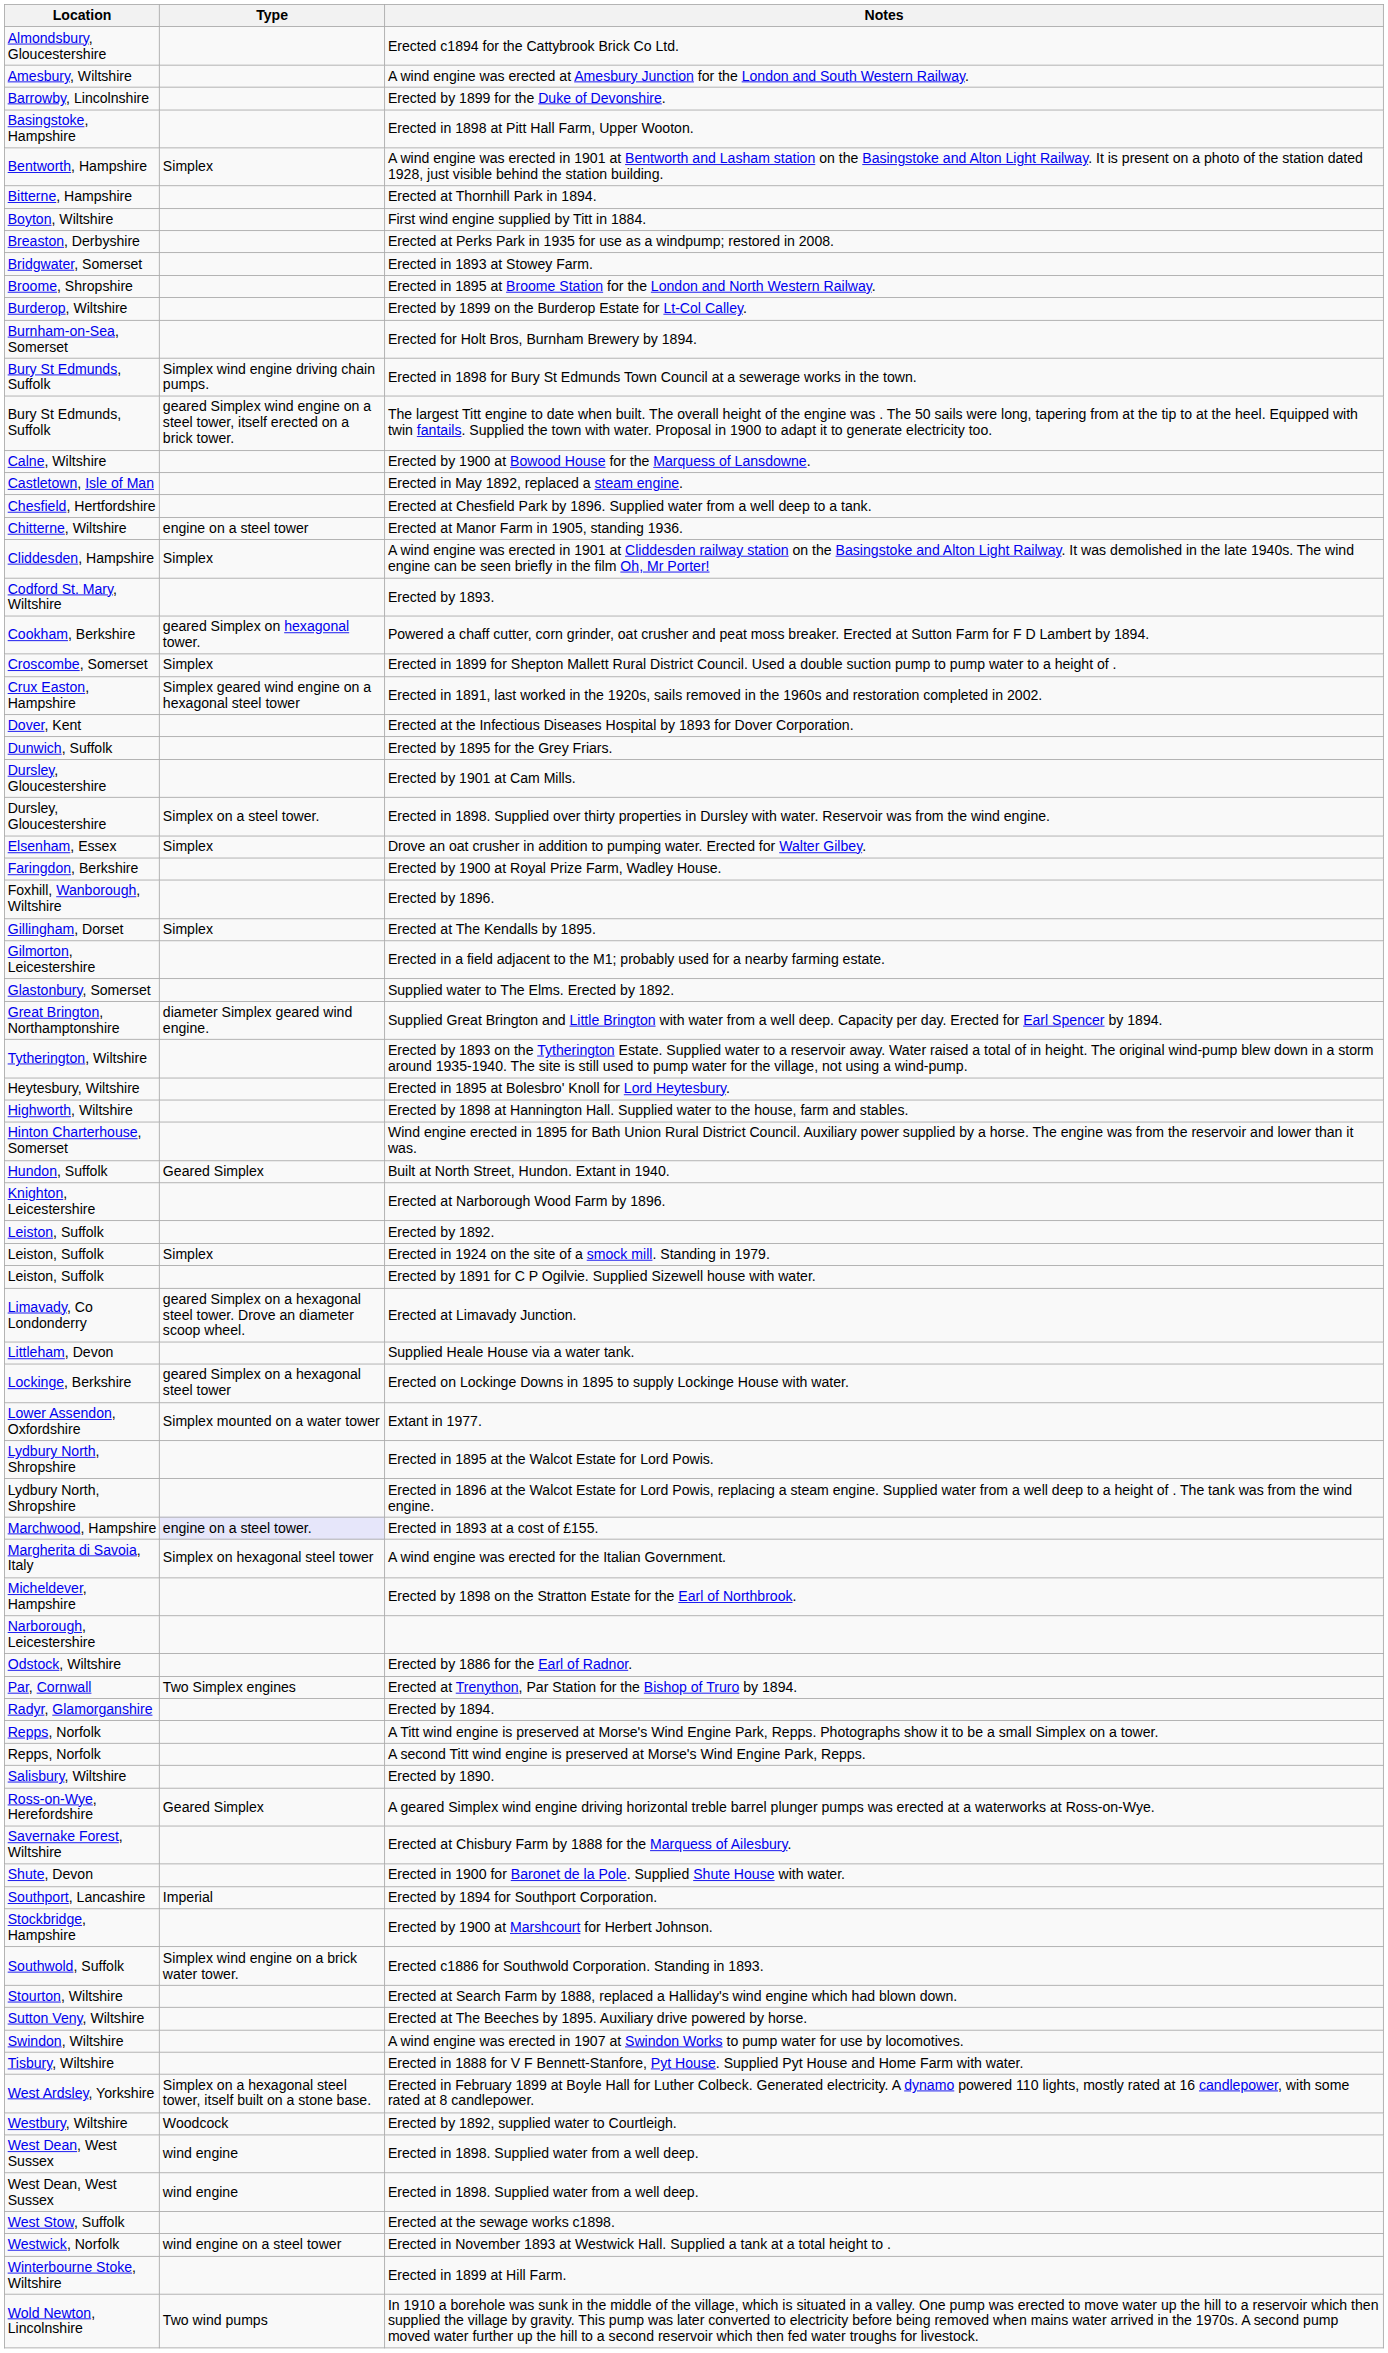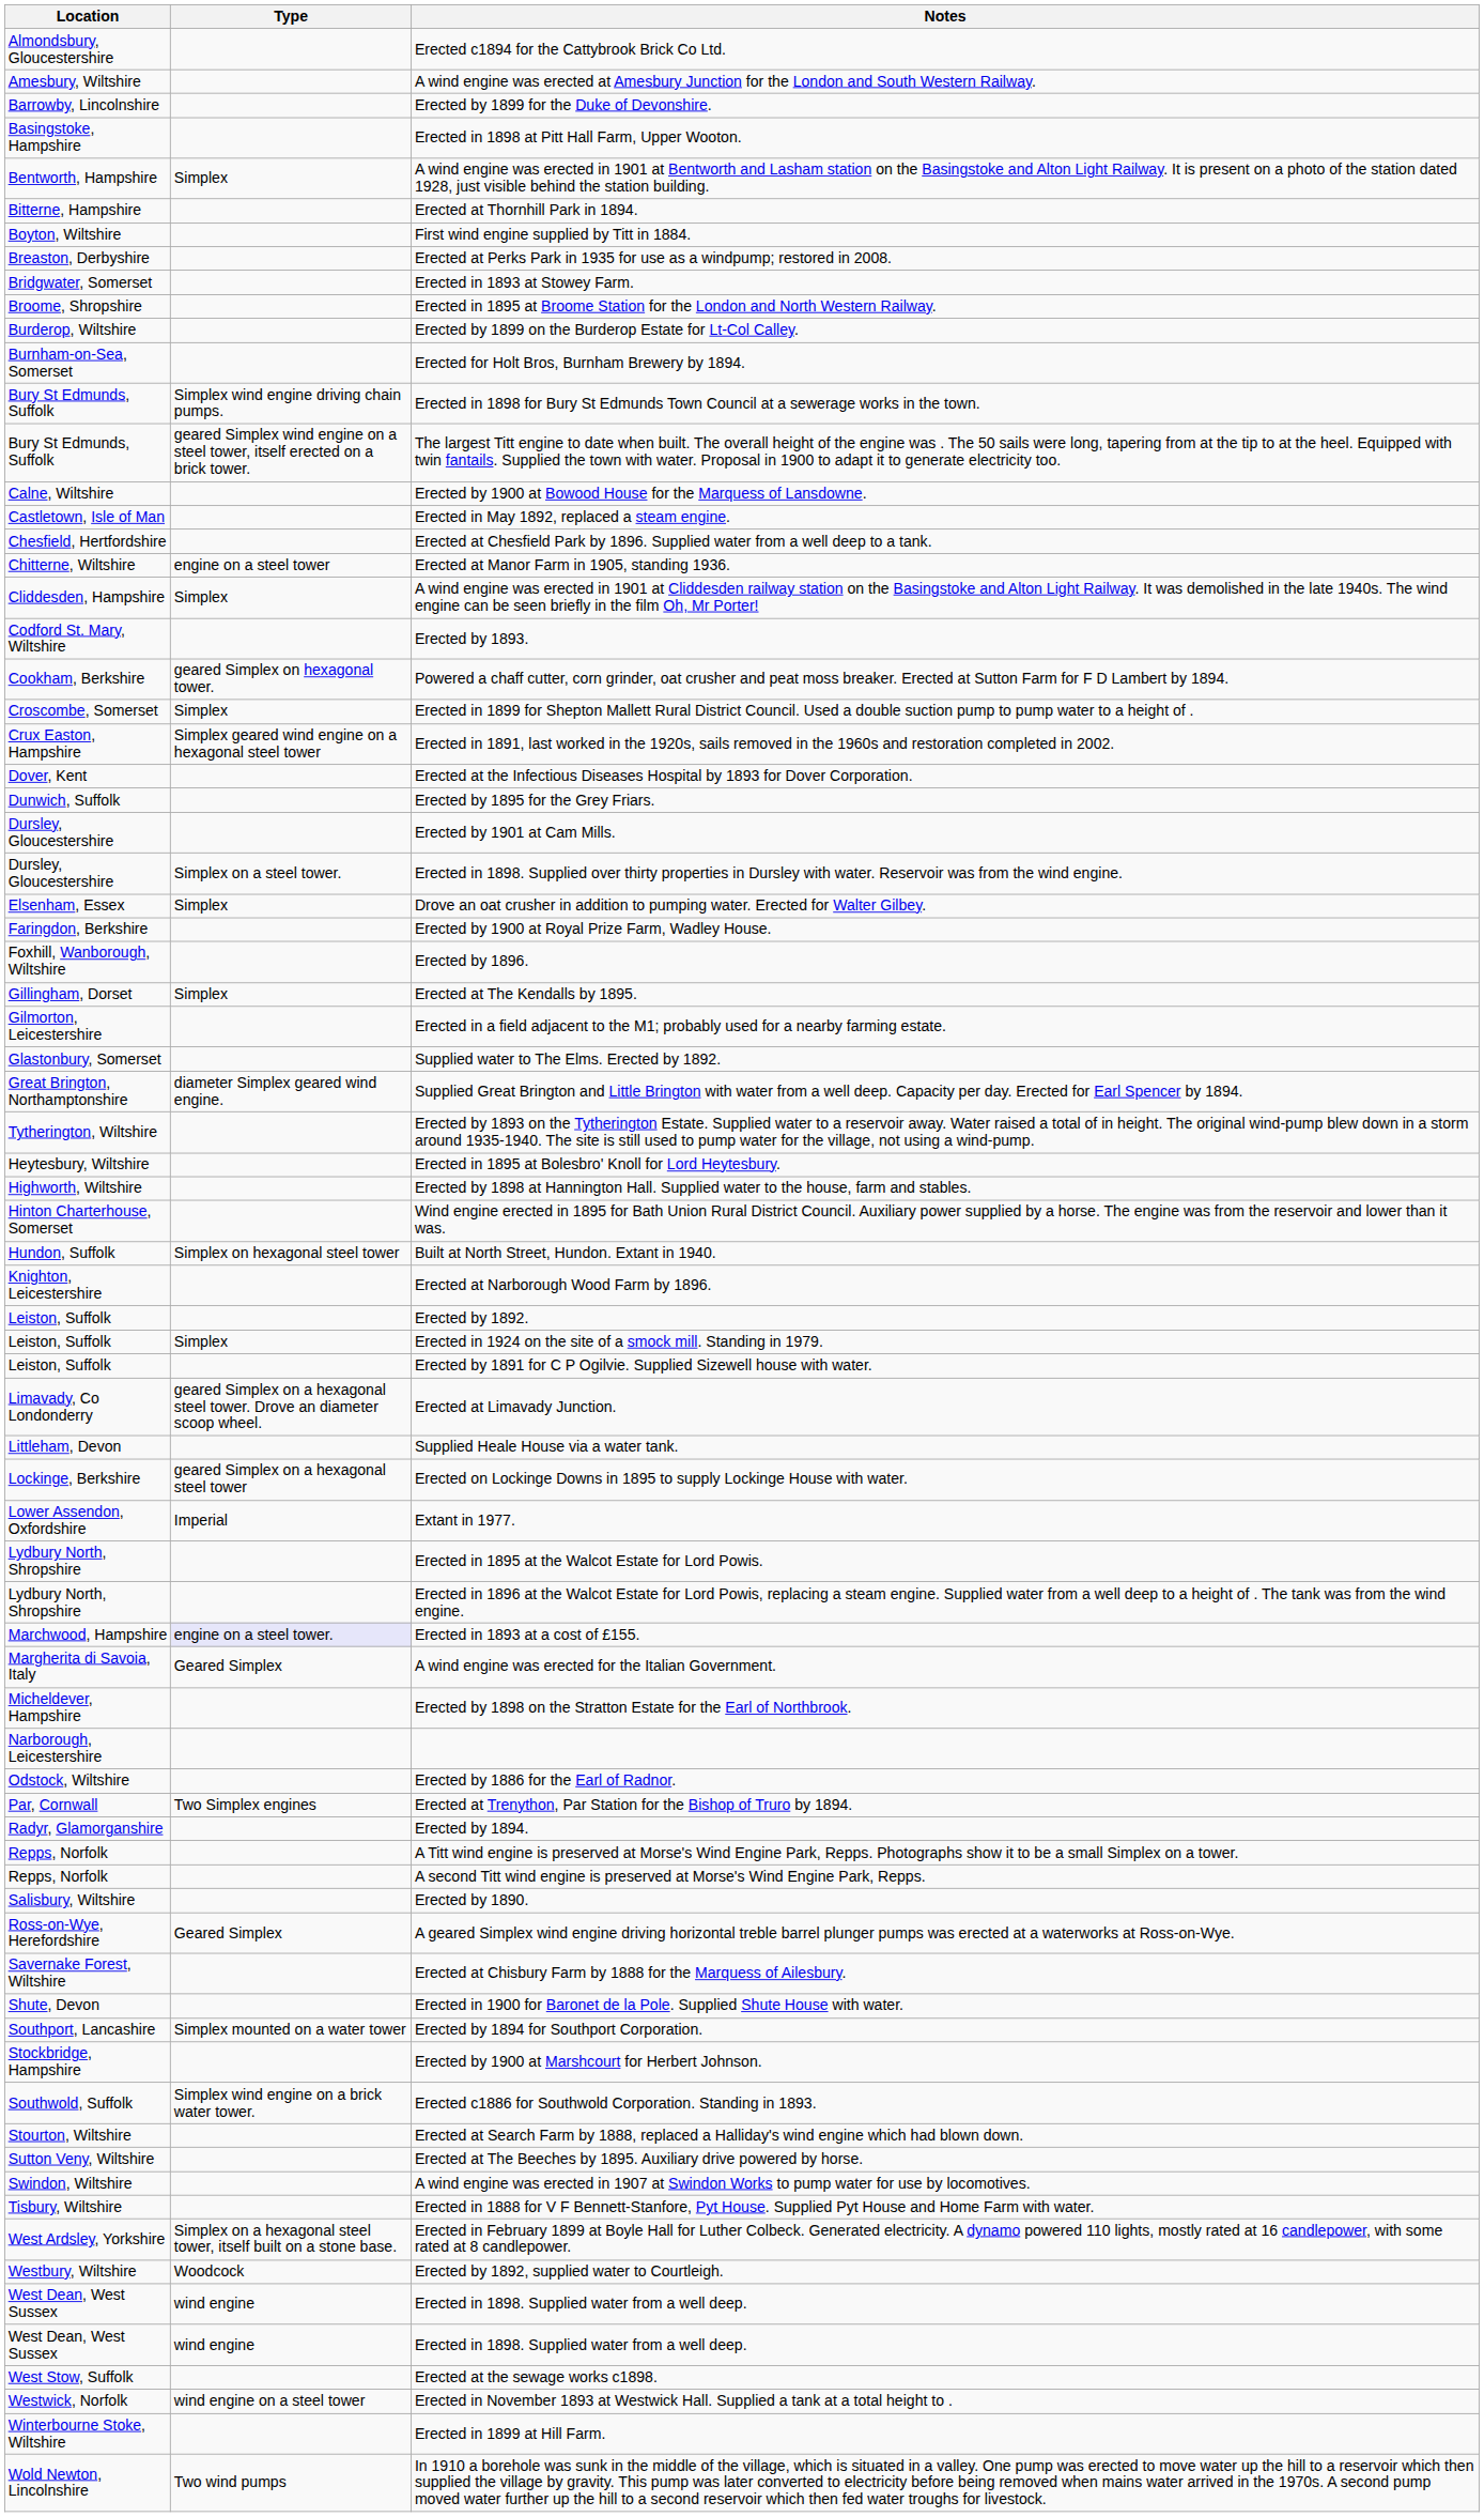Built at North Street, Hundon. Extant in 1940. | Type: Geared Simplex -> Simplex on hexagonal steel tower
Extant in 1977. | Type: Simplex mounted on a water tower -> Imperial
A wind engine was erected for the Italian Government. | Type: Simplex on hexagonal steel tower -> Geared Simplex
Erected by 1894 for Southport Corporation. | Type: Imperial -> Simplex mounted on a water tower
